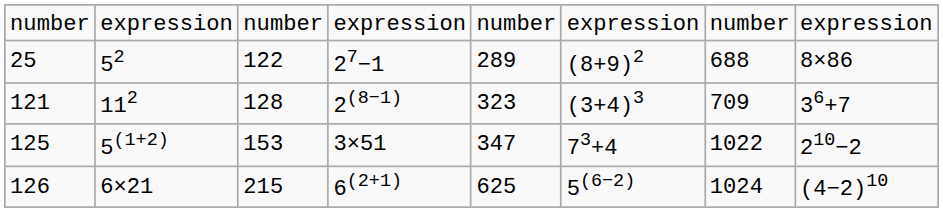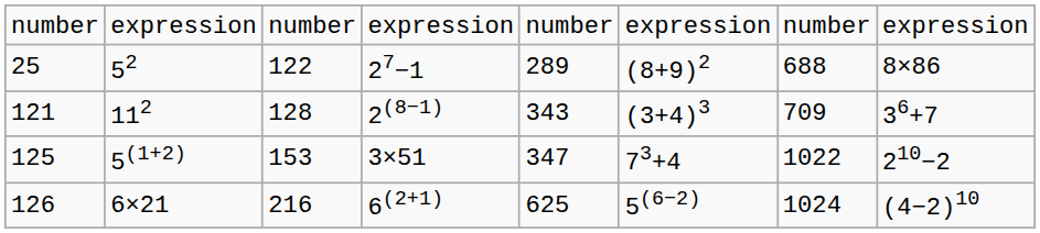121 | column 5: 323 -> 343
126 | column 3: 215 -> 216
